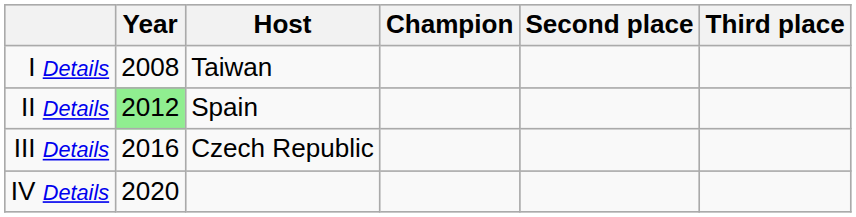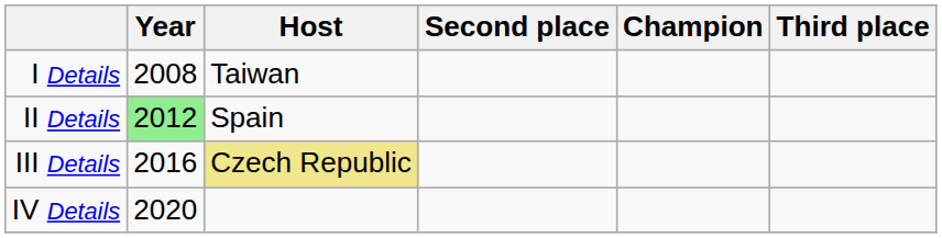columns swapped: Champion <-> Second place
III Details | Host: no background -> khaki background
